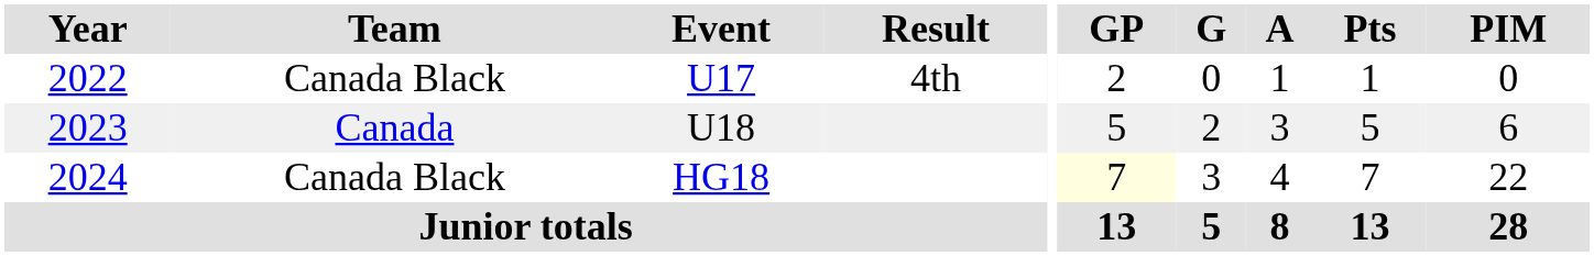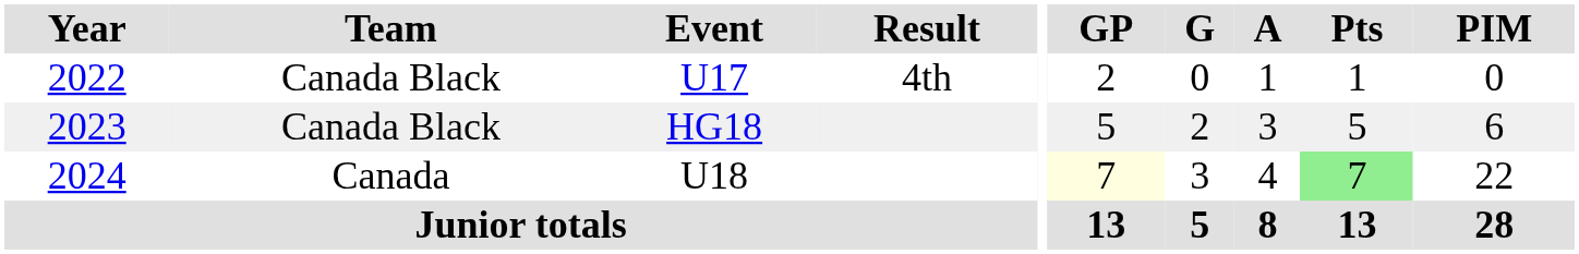2023 | Team: Canada -> Canada Black
2023 | Event: U18 -> HG18
2024 | Team: Canada Black -> Canada
2024 | Event: HG18 -> U18
2024 | Pts: no background -> lightgreen background
